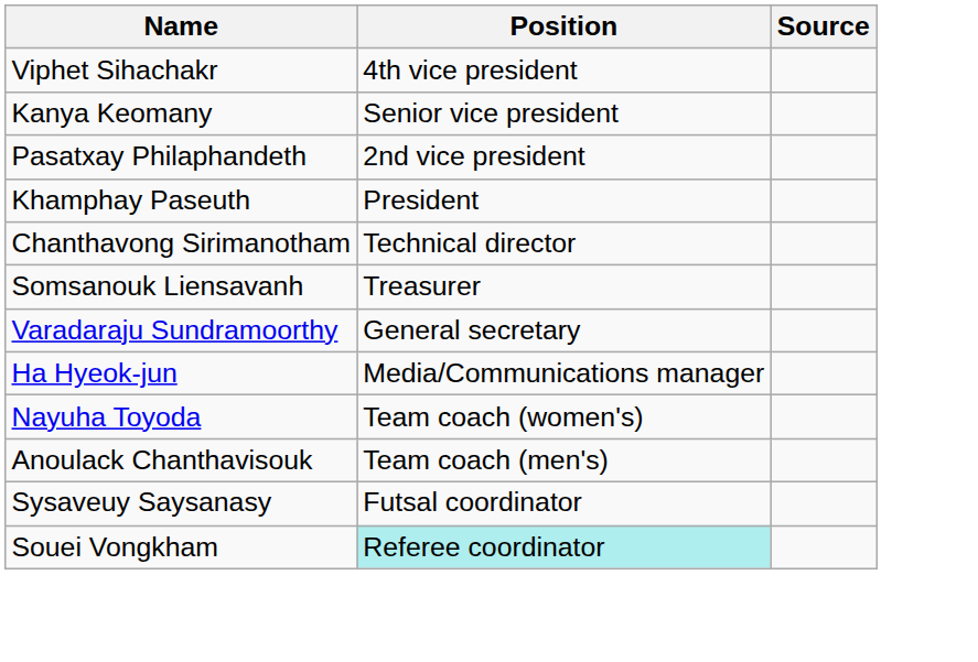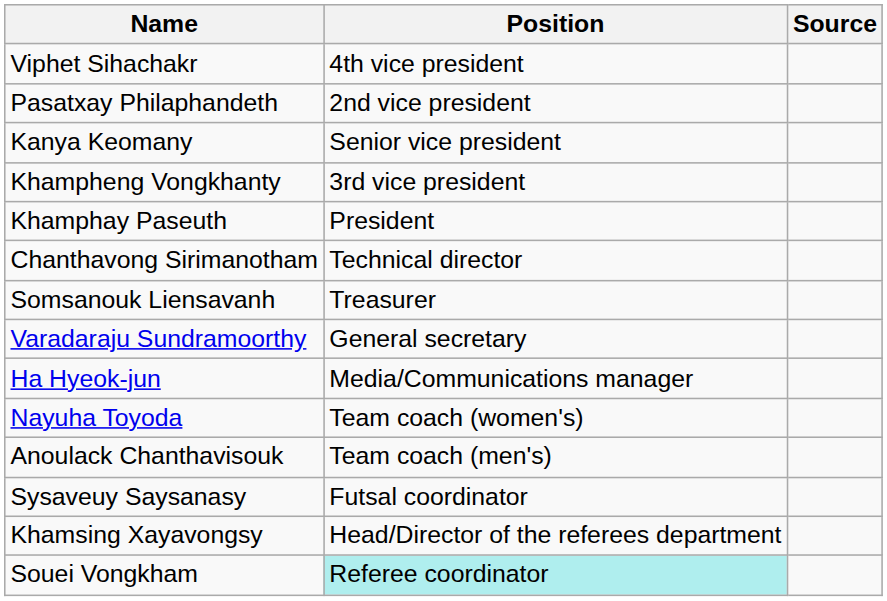rows swapped: Kanya Keomany <-> Pasatxay Philaphandeth
+ row: Khampheng Vongkhanty | 3rd vice president
+ row: Khamsing Xayavongsy | Head/Director of the referees department
